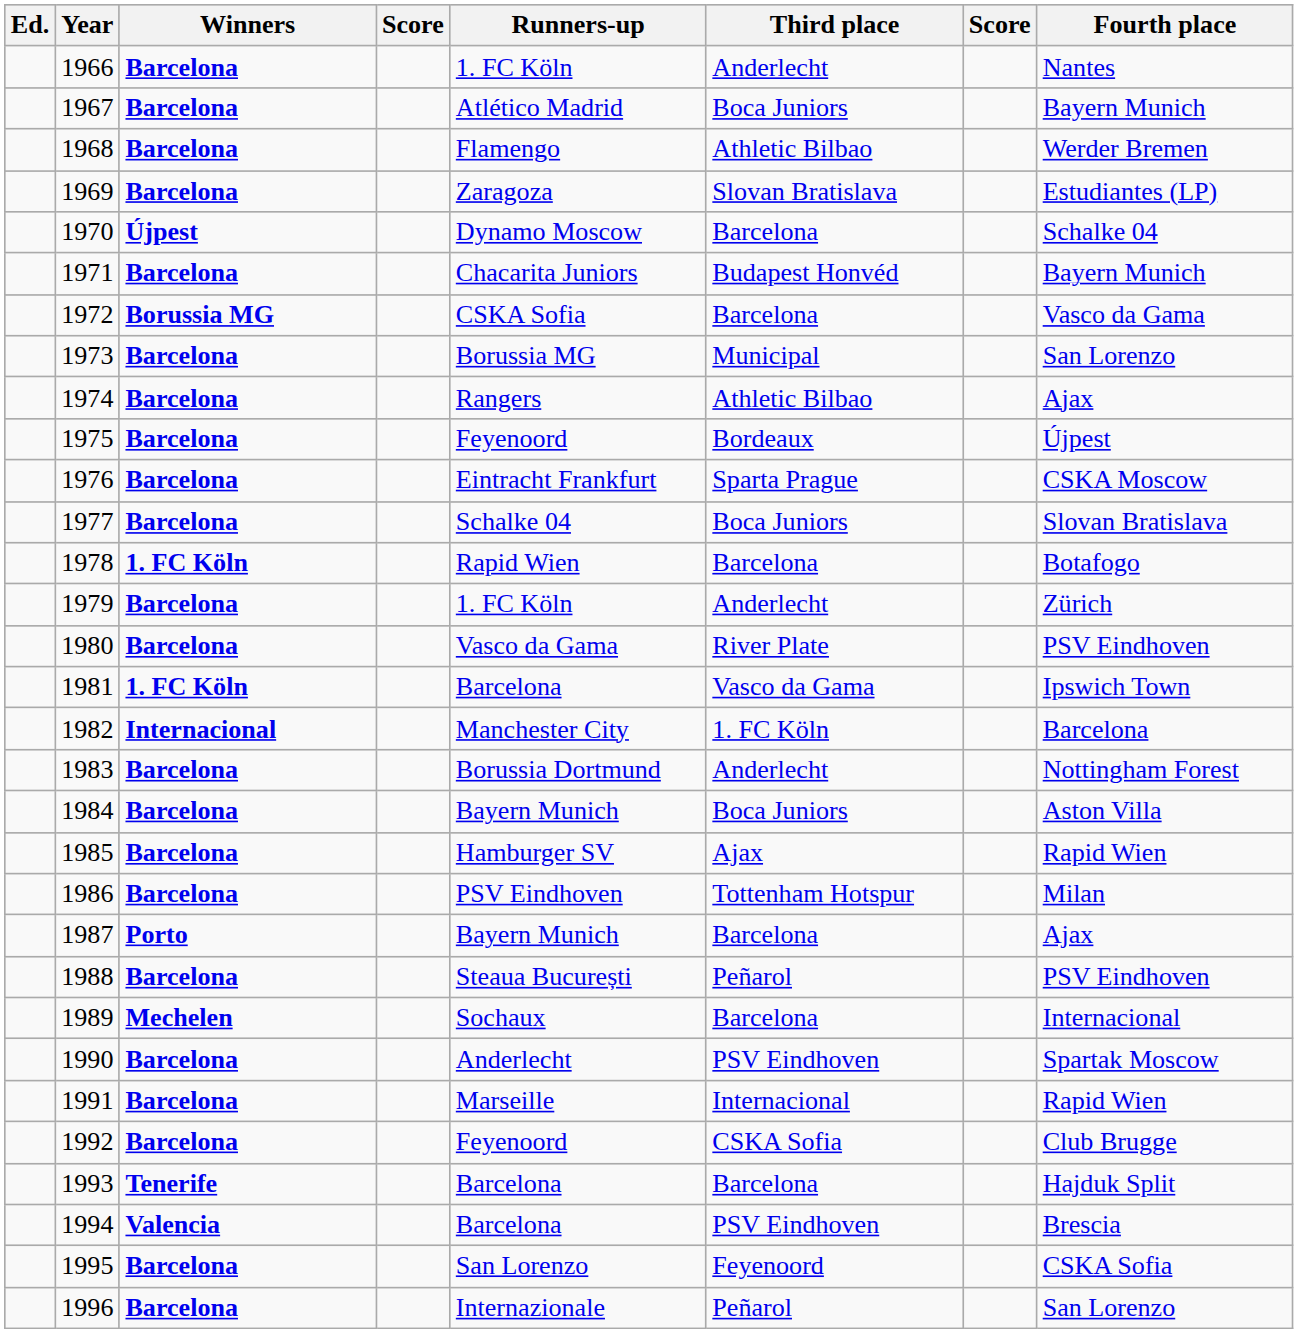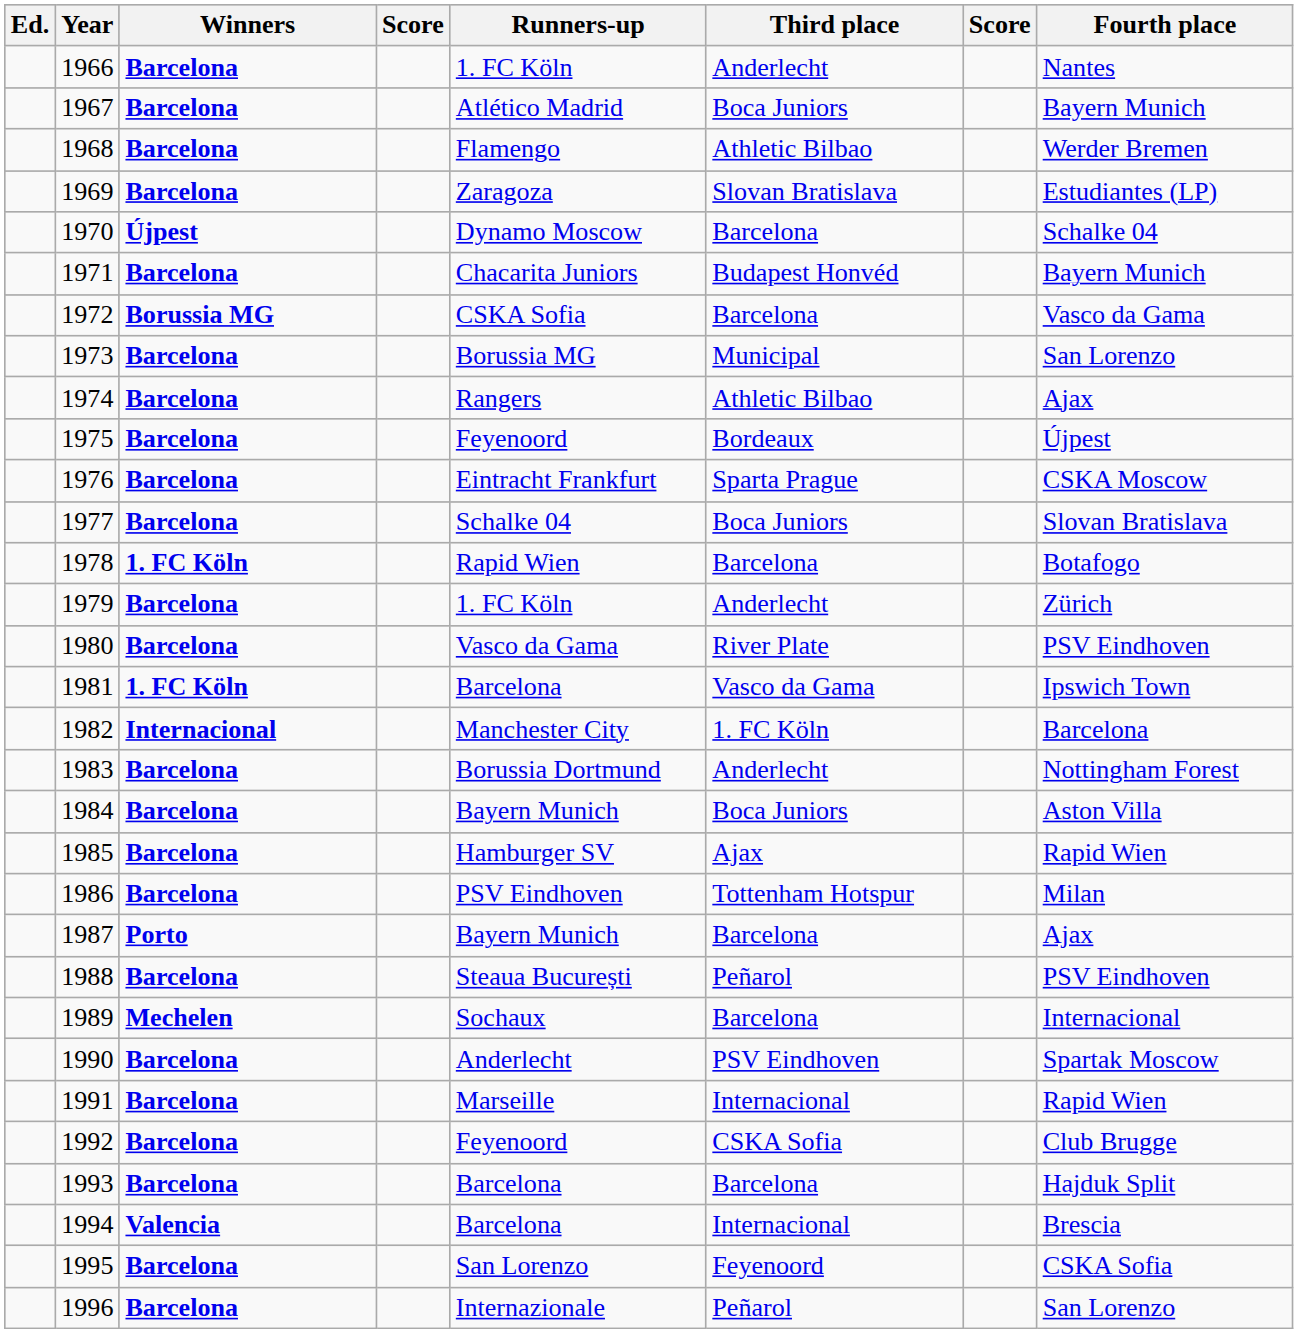1993 | Winners: Tenerife -> Barcelona
1994 | Third place: PSV Eindhoven -> Internacional
